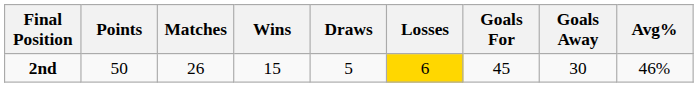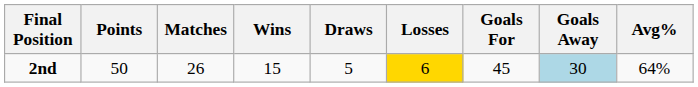2nd | Goals Away: no background -> lightblue background
2nd | Avg%: 46% -> 64%
